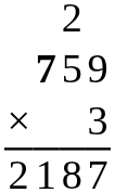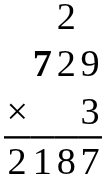9 | column 3: 5 -> 2
